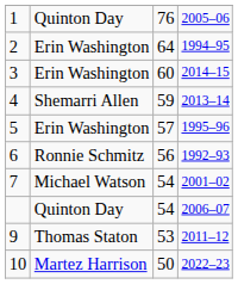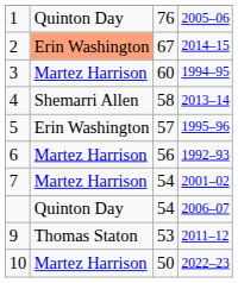2 | column 2: no background -> lightsalmon background
2 | column 3: 64 -> 67
2 | column 4: 1994–95 -> 2014–15
3 | column 2: Erin Washington -> Martez Harrison
3 | column 4: 2014–15 -> 1994–95
4 | column 3: 59 -> 58
6 | column 2: Ronnie Schmitz -> Martez Harrison
7 | column 2: Michael Watson -> Martez Harrison
